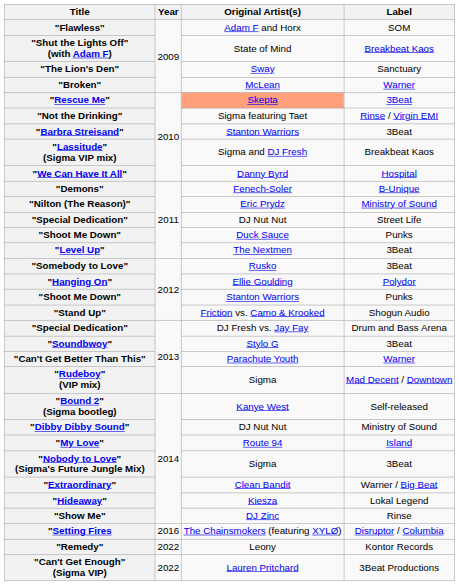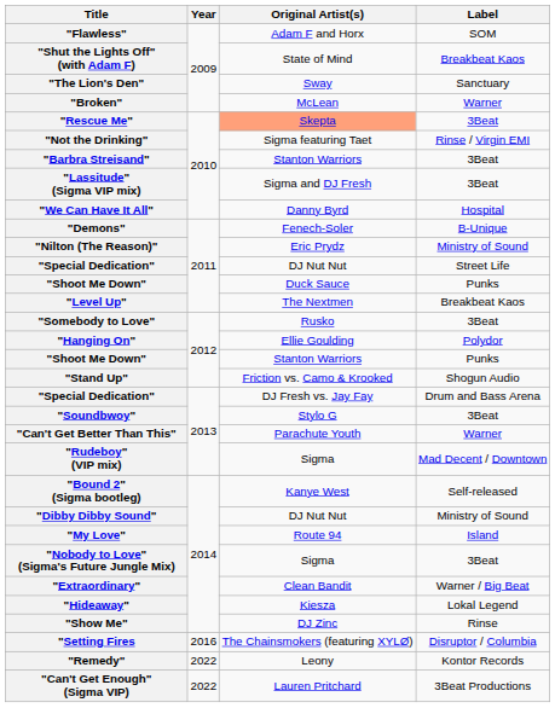"Lassitude" (Sigma VIP mix) | Label: Breakbeat Kaos -> 3Beat
"Level Up" | Label: 3Beat -> Breakbeat Kaos
